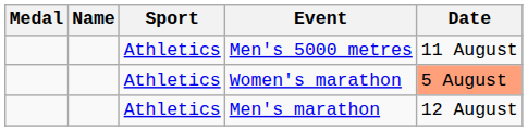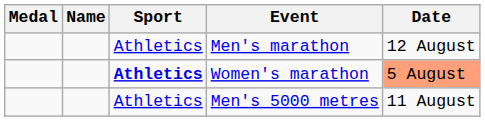rows swapped: Men's marathon <-> Men's 5000 metres
Women's marathon | Sport: normal -> bold
